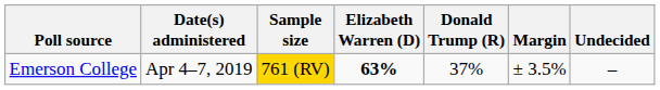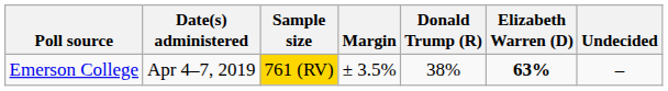columns swapped: Margin <-> Elizabeth Warren (D)
Emerson College | Donald Trump (R): 37% -> 38%
